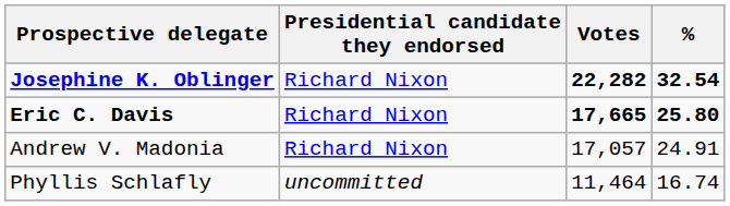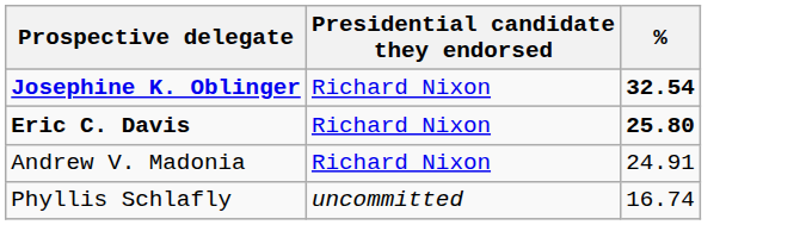- column: Votes | 22,282 | 17,665 | 17,057 | 11,464
